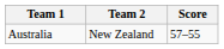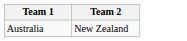- column: Score | 57–55
